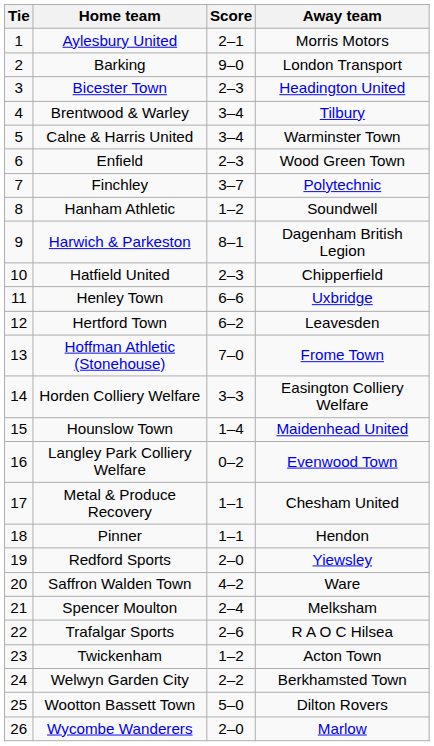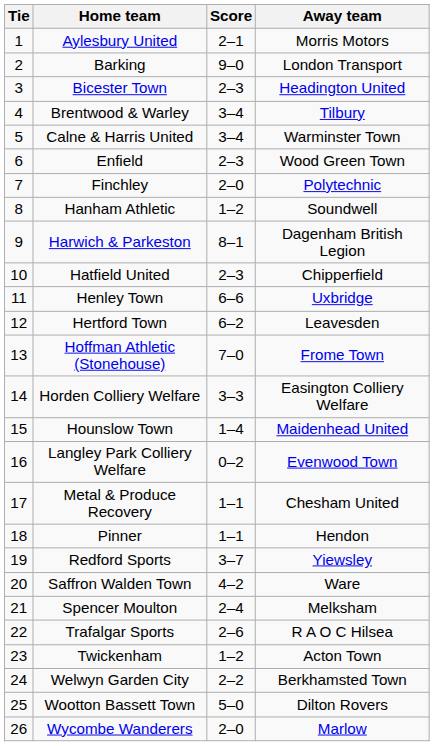Finchley | Score: 3–7 -> 2–0
Redford Sports | Score: 2–0 -> 3–7
